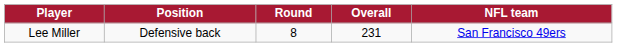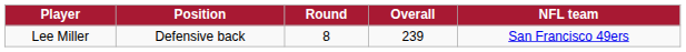Lee Miller | Overall: 231 -> 239
